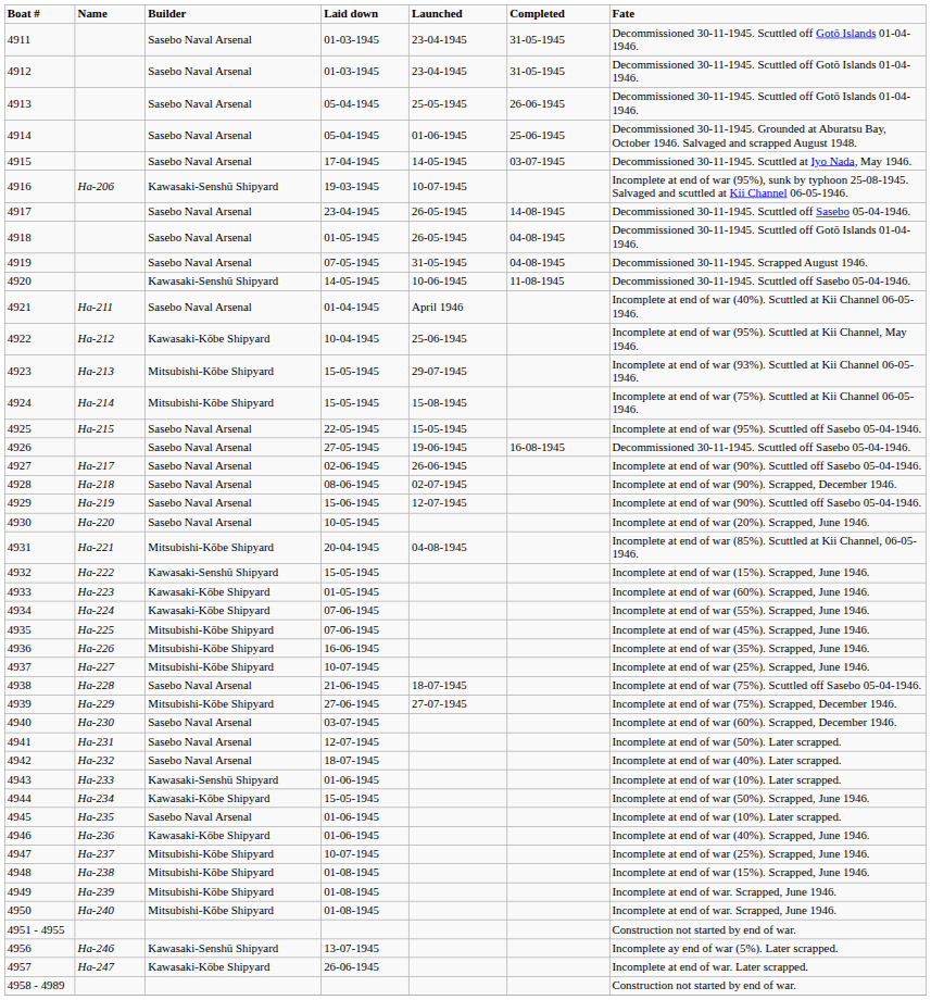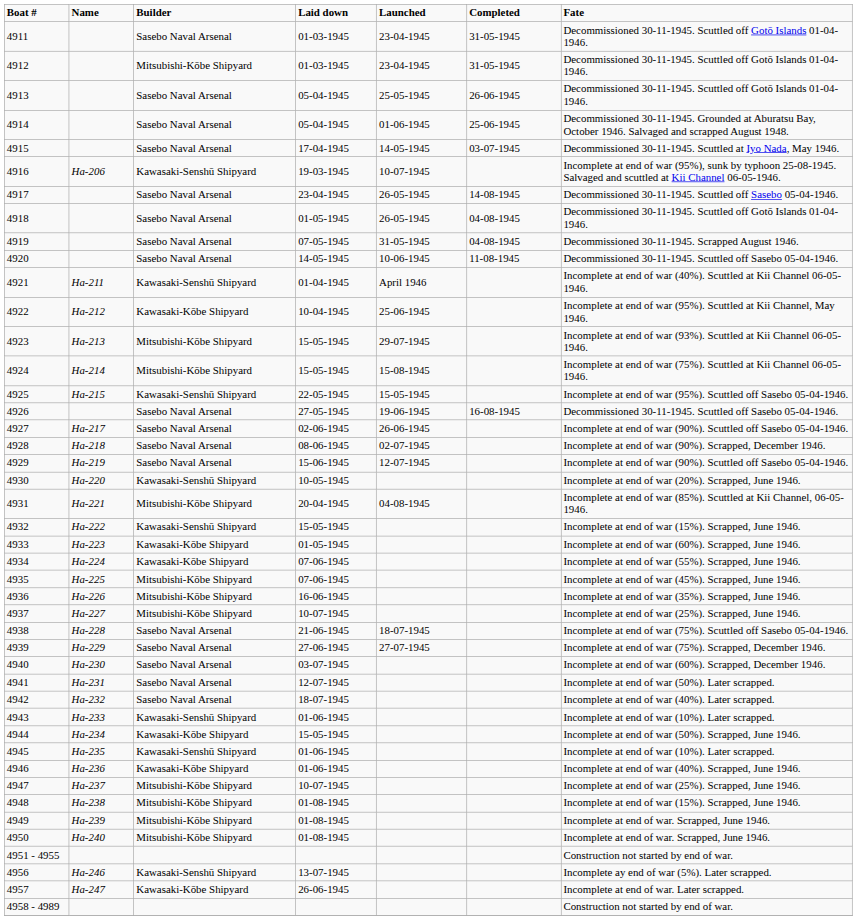4912 | Builder: Sasebo Naval Arsenal -> Mitsubishi-Kōbe Shipyard
4920 | Builder: Kawasaki-Senshū Shipyard -> Sasebo Naval Arsenal
4921 | Builder: Sasebo Naval Arsenal -> Kawasaki-Senshū Shipyard
4925 | Builder: Sasebo Naval Arsenal -> Kawasaki-Senshū Shipyard
4930 | Builder: Sasebo Naval Arsenal -> Kawasaki-Senshū Shipyard
4939 | Builder: Mitsubishi-Kōbe Shipyard -> Sasebo Naval Arsenal
4945 | Builder: Sasebo Naval Arsenal -> Kawasaki-Senshū Shipyard
